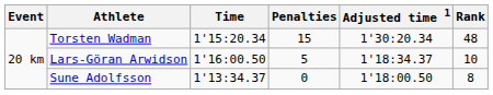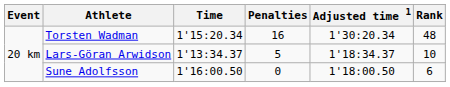Torsten Wadman | Penalties: 15 -> 16
Lars-Göran Arwidson | Time: 1'16:00.50 -> 1'13:34.37
Sune Adolfsson | Time: 1'13:34.37 -> 1'16:00.50
Sune Adolfsson | Rank: 8 -> 6
